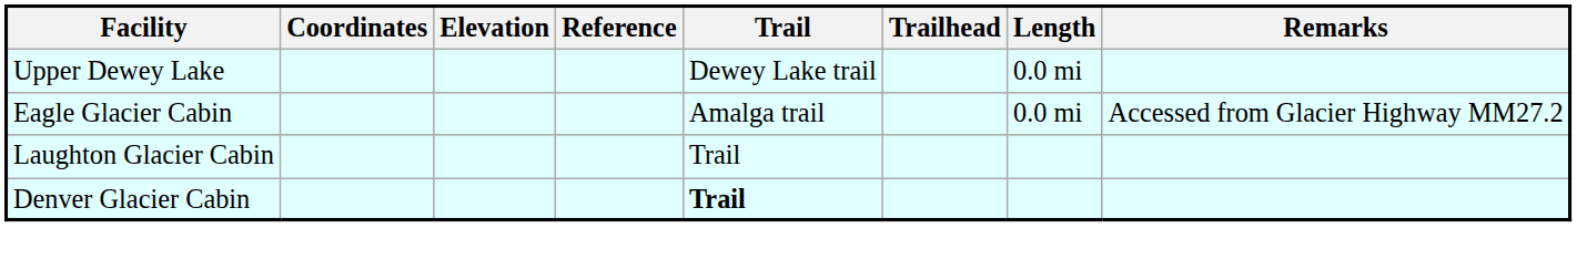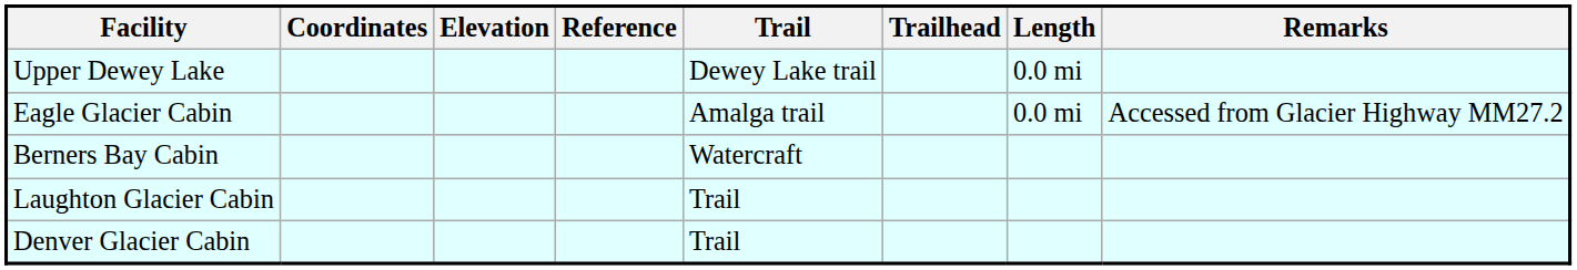+ row: Berners Bay Cabin | Watercraft
Denver Glacier Cabin | Trail: bold -> normal
